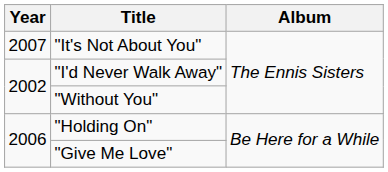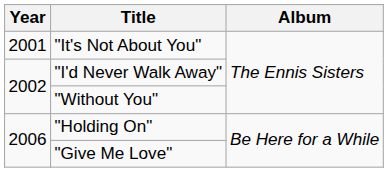"It's Not About You" | Year: 2007 -> 2001
